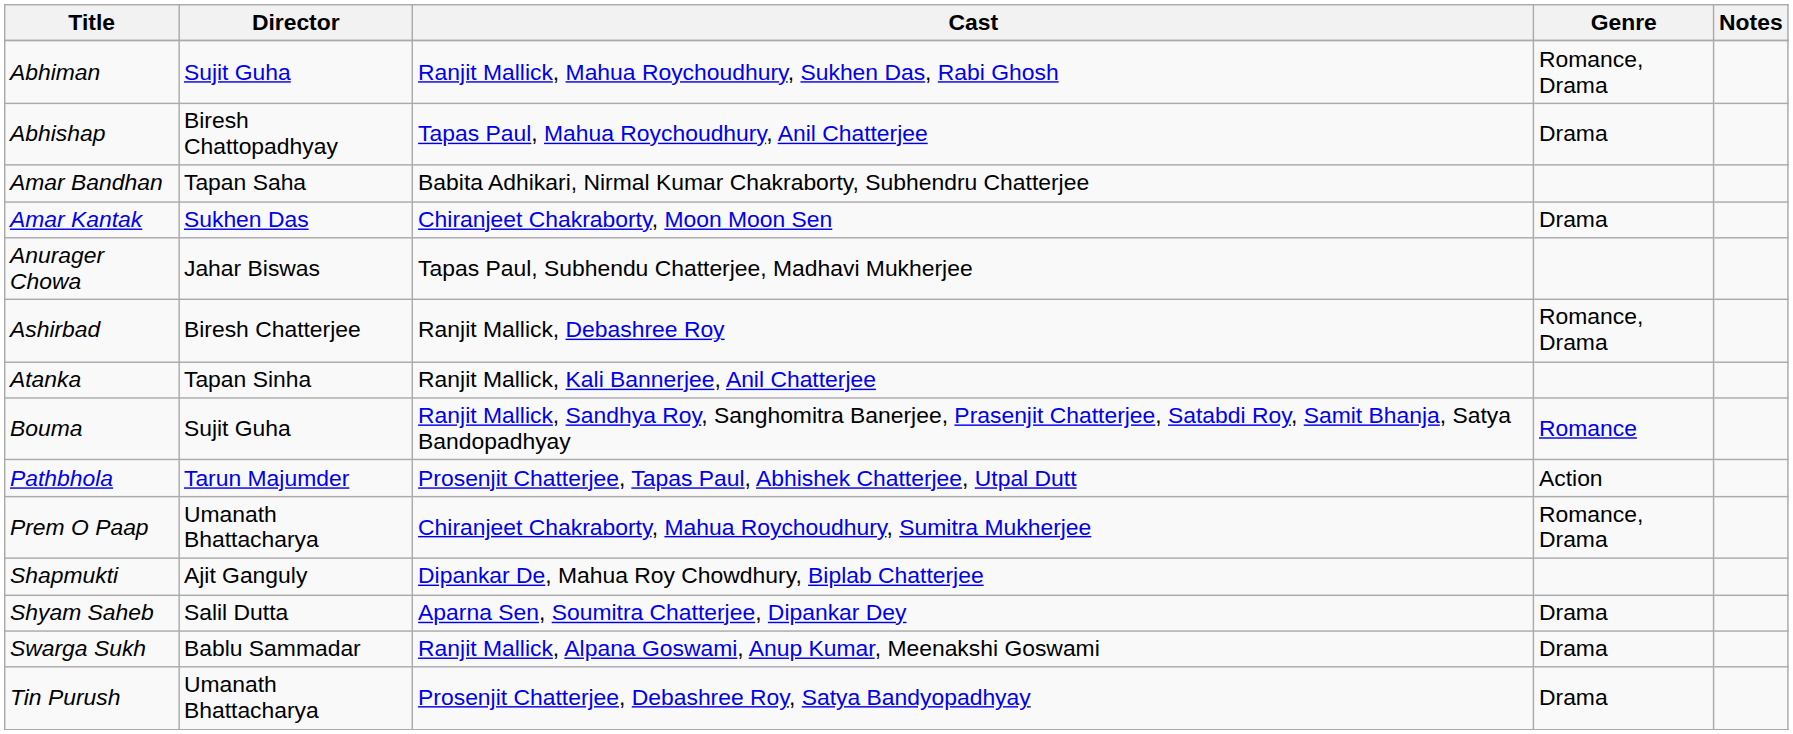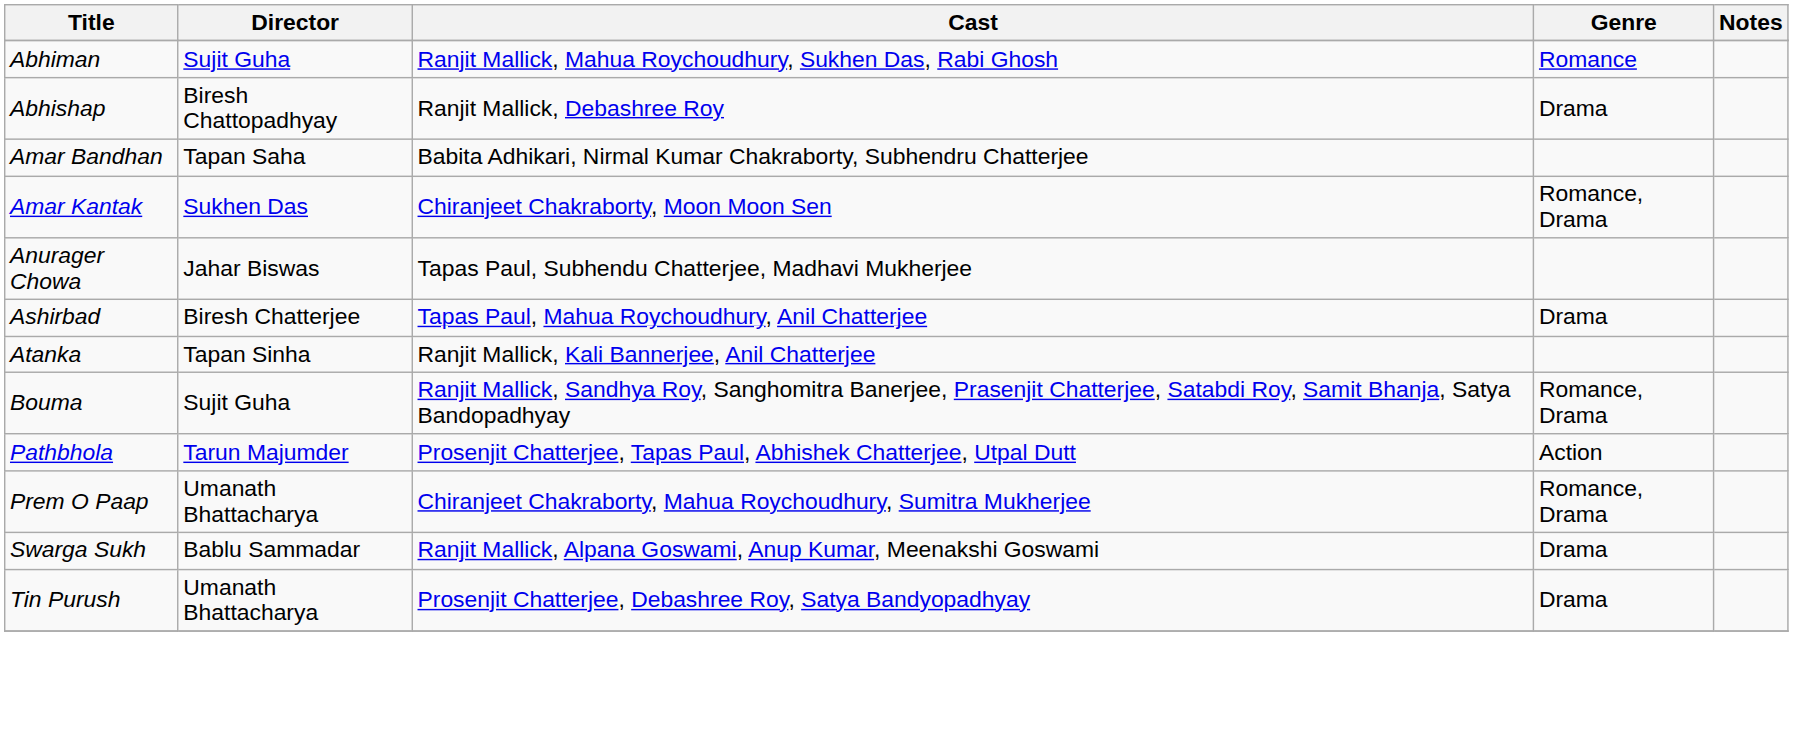Abhiman | Genre: Romance, Drama -> Romance
Abhishap | Cast: Tapas Paul, Mahua Roychoudhury, Anil Chatterjee -> Ranjit Mallick, Debashree Roy
Amar Kantak | Genre: Drama -> Romance, Drama
Ashirbad | Cast: Ranjit Mallick, Debashree Roy -> Tapas Paul, Mahua Roychoudhury, Anil Chatterjee
Ashirbad | Genre: Romance, Drama -> Drama
Bouma | Genre: Romance -> Romance, Drama
- row: Shapmukti | Ajit Ganguly | Dipankar De, Mahua Roy Chowdhury, Biplab Chatterjee
- row: Shyam Saheb | Salil Dutta | Aparna Sen, Soumitra Chatterjee, Dipankar Dey | Drama
